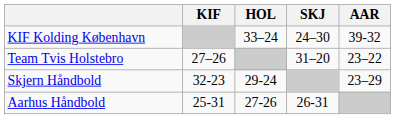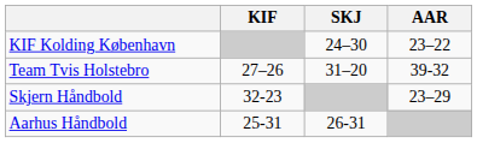- column: HOL | 33–24 | 29-24 | 27-26
KIF Kolding København | AAR: 39-32 -> 23–22
Team Tvis Holstebro | AAR: 23–22 -> 39-32
